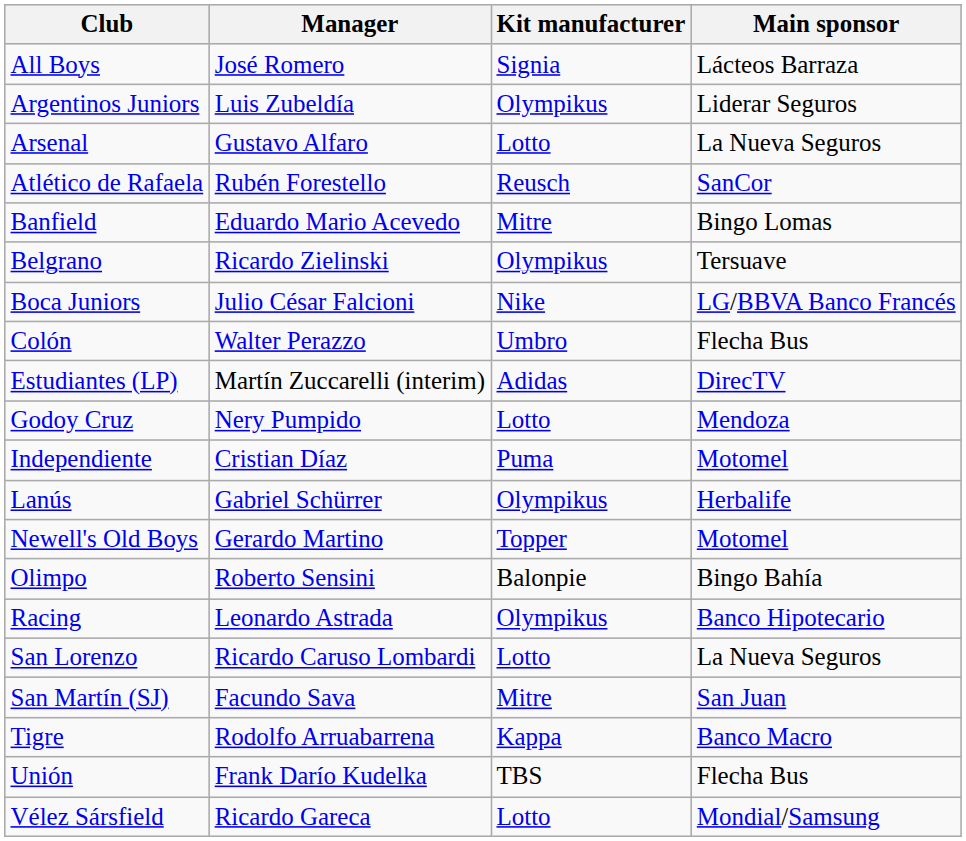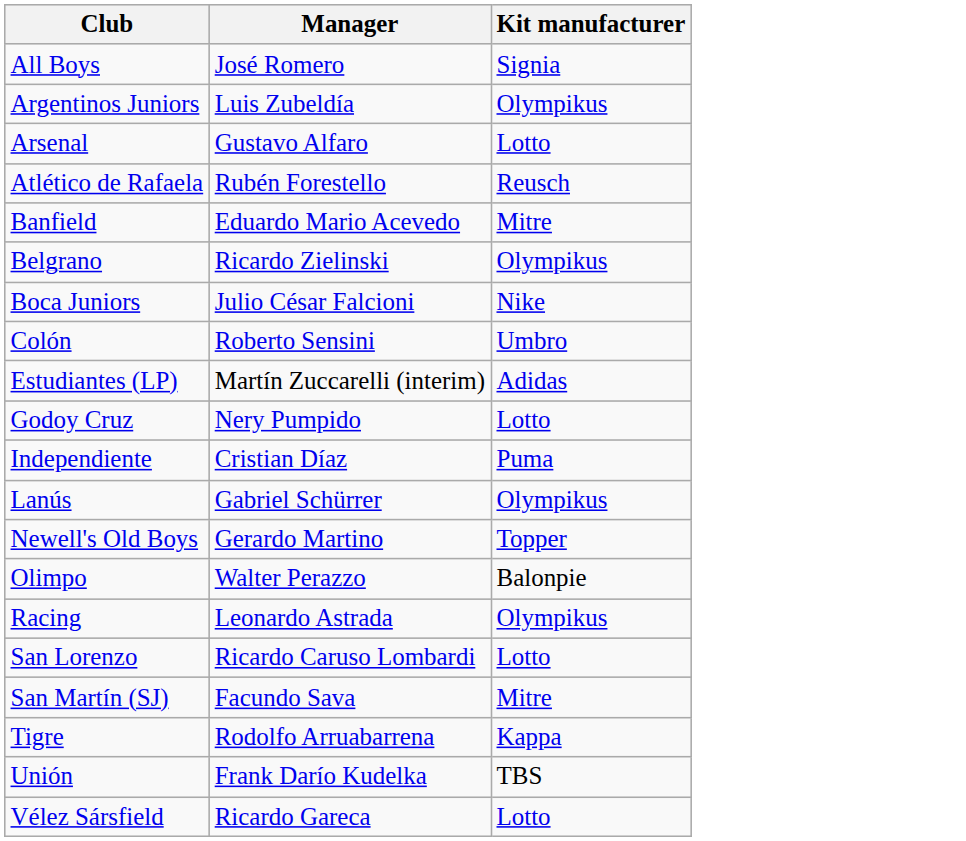- column: Main sponsor | Lácteos Barraza | Liderar Seguros | La Nueva Seguros | SanCor | Bingo Lomas | Tersuave | LG/BBVA Banco Francés | Flecha Bus | DirecTV | Mendoza | Motomel | Herbalife | Motomel | Bingo Bahía | Banco Hipotecario | La Nueva Seguros | San Juan | Banco Macro | Flecha Bus | Mondial/Samsung
Colón | Manager: Walter Perazzo -> Roberto Sensini
Olimpo | Manager: Roberto Sensini -> Walter Perazzo
